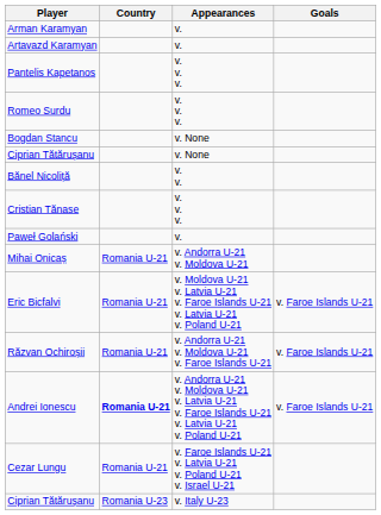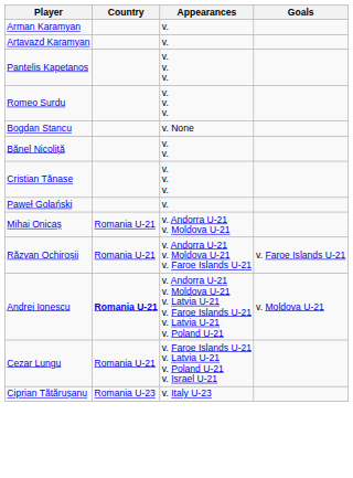- row: Ciprian Tătărușanu | v. None
- row: Eric Bicfalvi | Romania U-21 | v. Moldova U-21 v. Latvia U-21 v. Faroe Islands U-21 v. Latvia U-21 v. Poland U-21 | v. Faroe Islands U-21
Andrei Ionescu | Goals: v. Faroe Islands U-21 -> v. Moldova U-21
